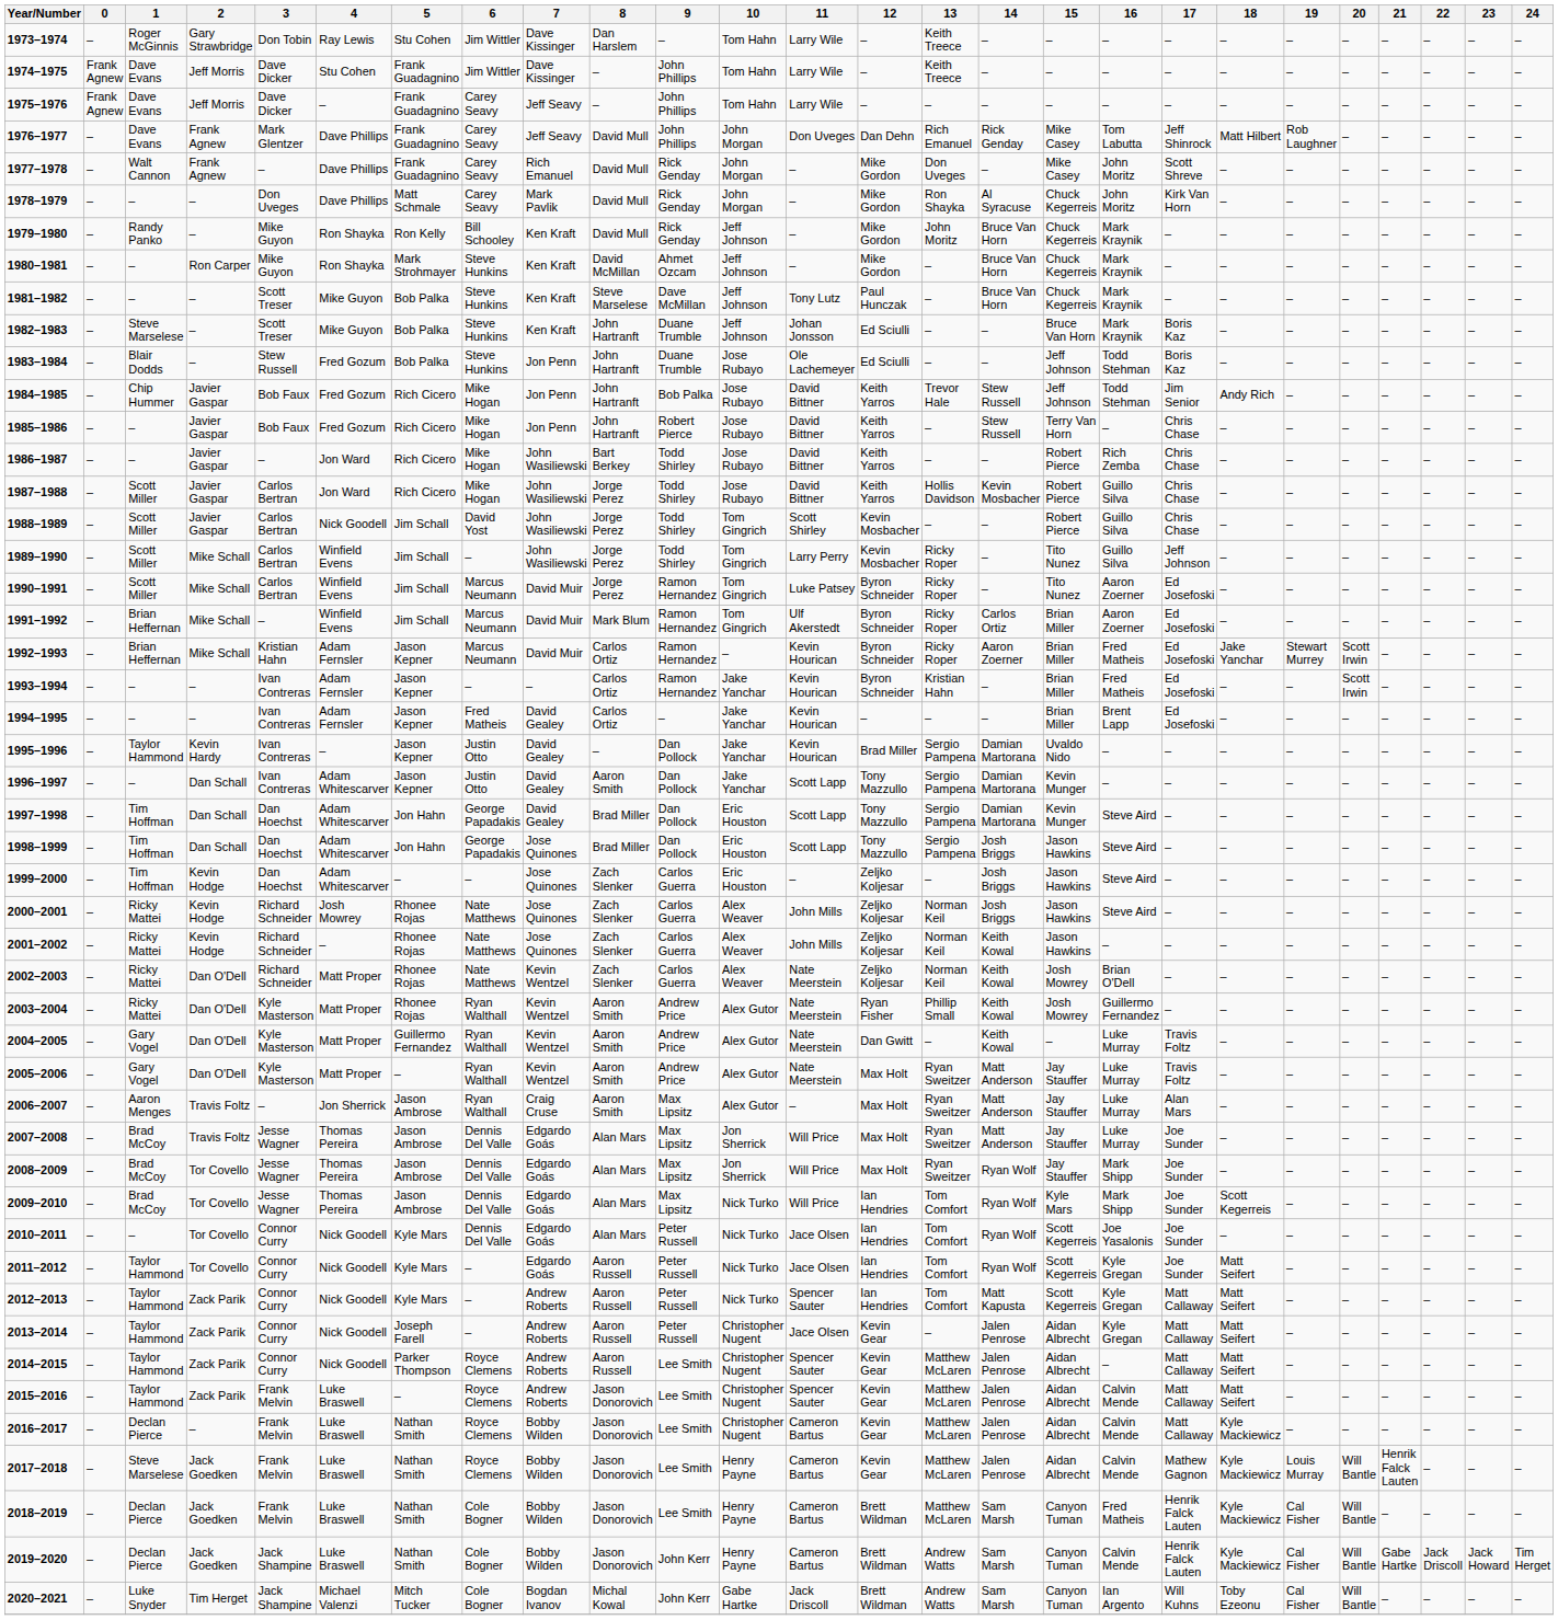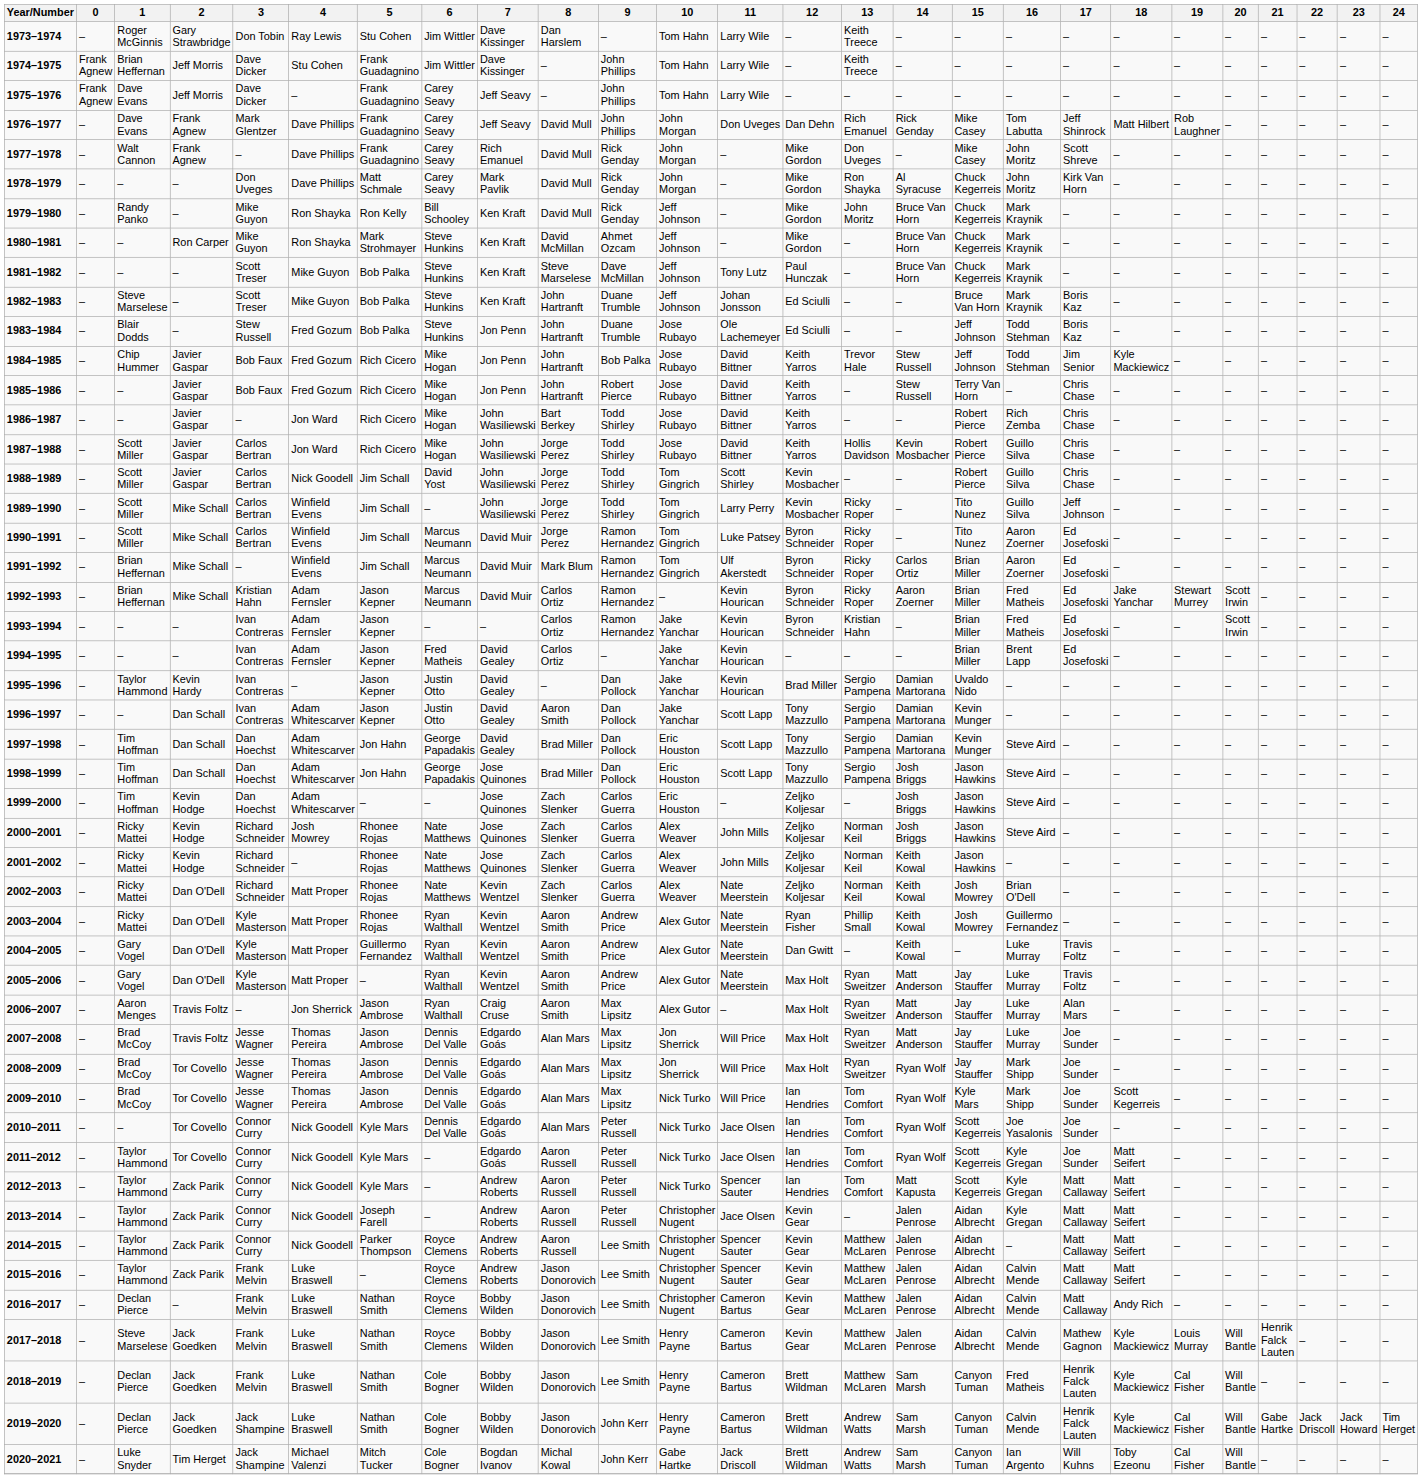1974–1975 | 1: Dave Evans -> Brian Heffernan
1984–1985 | 18: Andy Rich -> Kyle Mackiewicz
2016–2017 | 18: Kyle Mackiewicz -> Andy Rich
